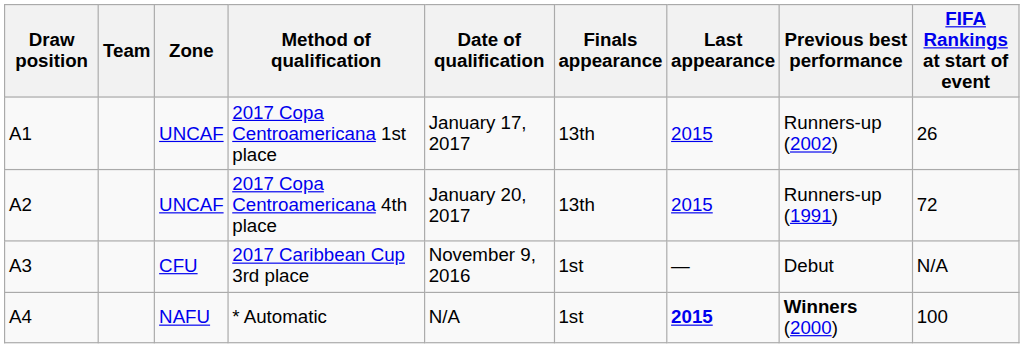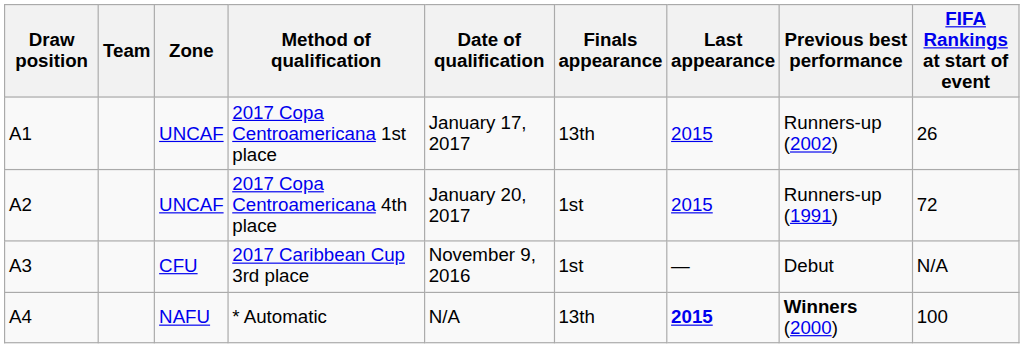2017 Copa Centroamericana 4th place | Finals appearance: 13th -> 1st
* Automatic | Finals appearance: 1st -> 13th
